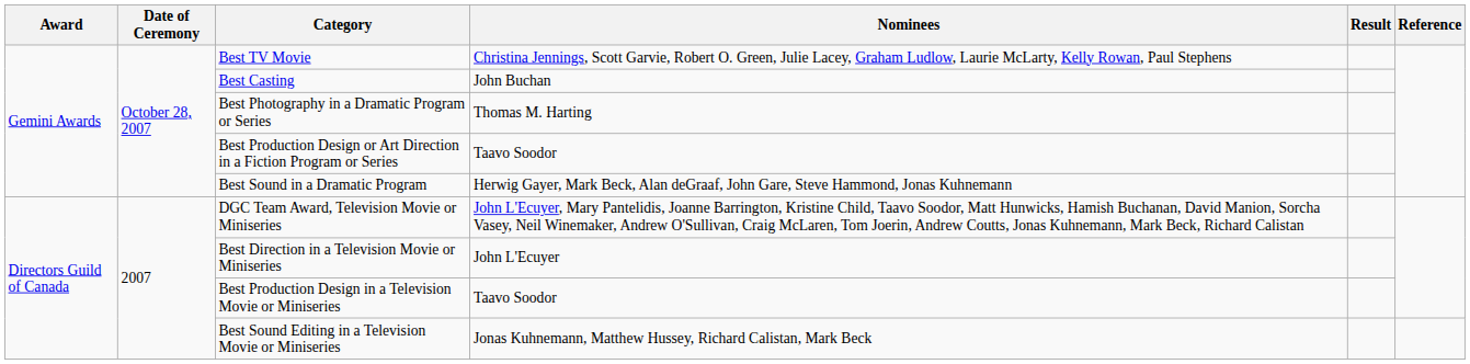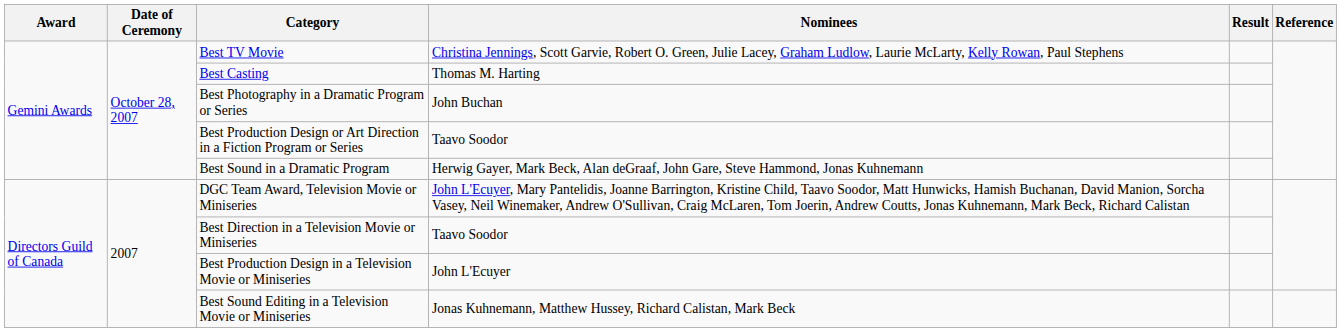Best Casting | Nominees: John Buchan -> Thomas M. Harting
Best Photography in a Dramatic Program or Series | Nominees: Thomas M. Harting -> John Buchan
Best Direction in a Television Movie or Miniseries | Nominees: John L'Ecuyer -> Taavo Soodor
Best Production Design in a Television Movie or Miniseries | Nominees: Taavo Soodor -> John L'Ecuyer
